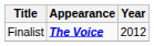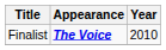Finalist | Year: 2012 -> 2010
